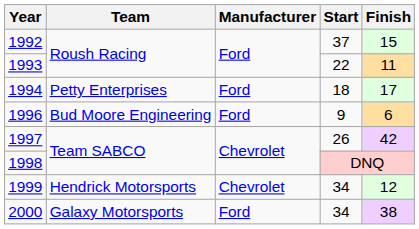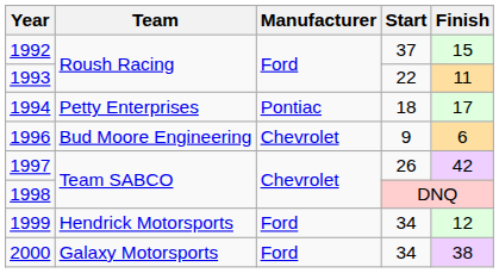1994 | Manufacturer: Ford -> Pontiac
1996 | Manufacturer: Ford -> Chevrolet
1999 | Manufacturer: Chevrolet -> Ford
